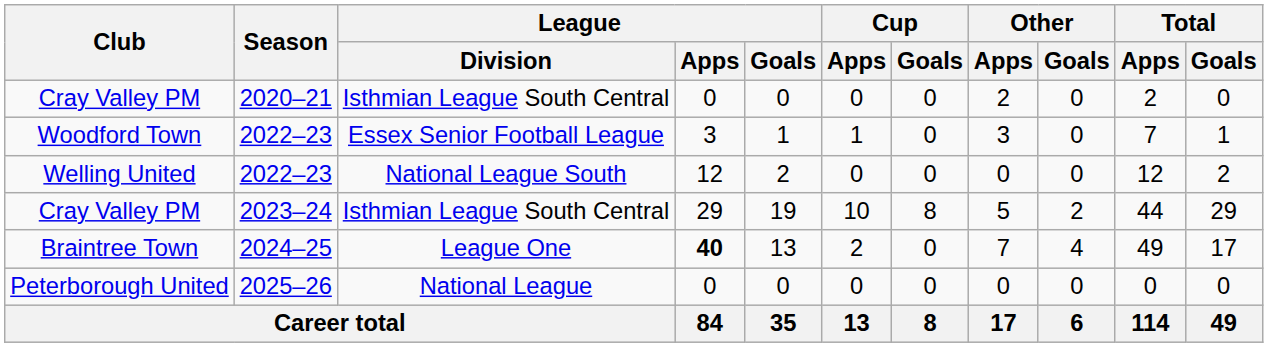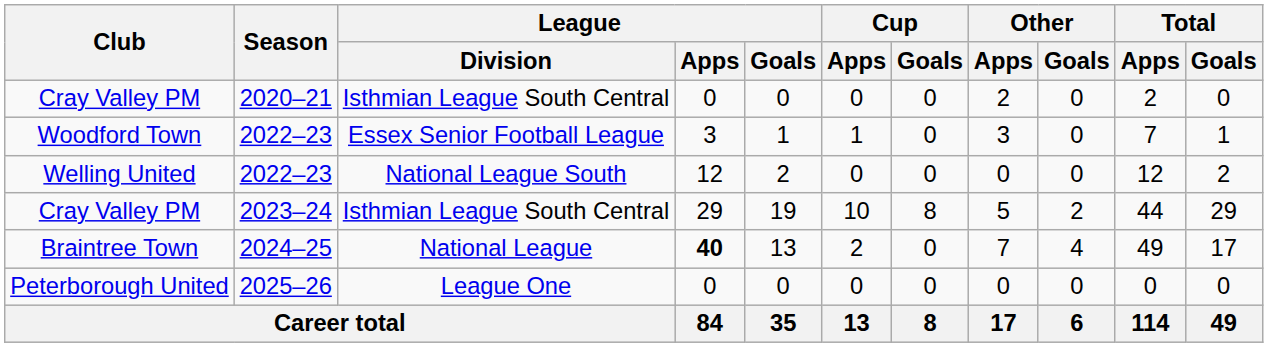Braintree Town | League / Division: League One -> National League
Peterborough United | League / Division: National League -> League One
